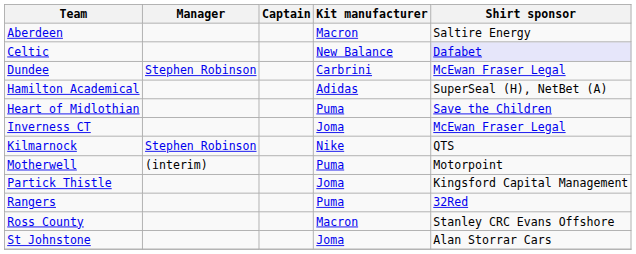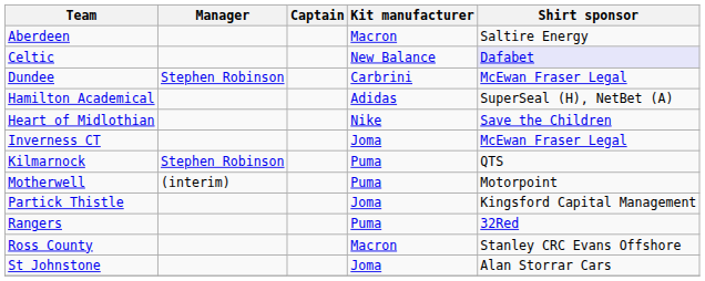Heart of Midlothian | Kit manufacturer: Puma -> Nike
Kilmarnock | Kit manufacturer: Nike -> Puma
